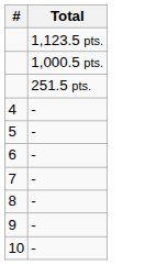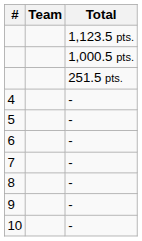+ column: Team
